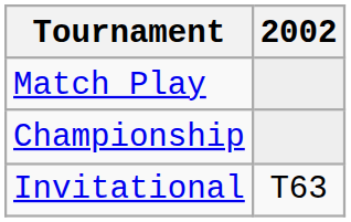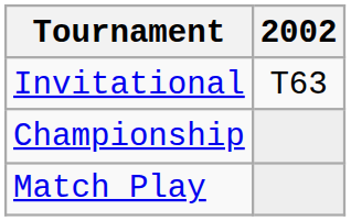rows swapped: Match Play <-> Invitational
